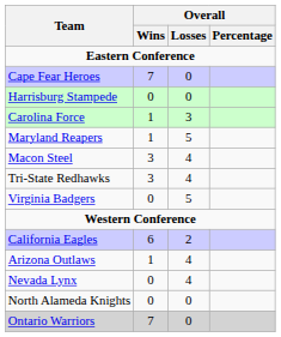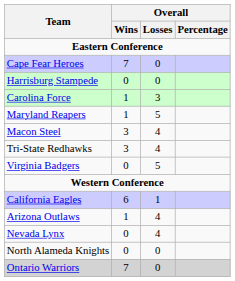California Eagles | Overall / Losses: 2 -> 1
